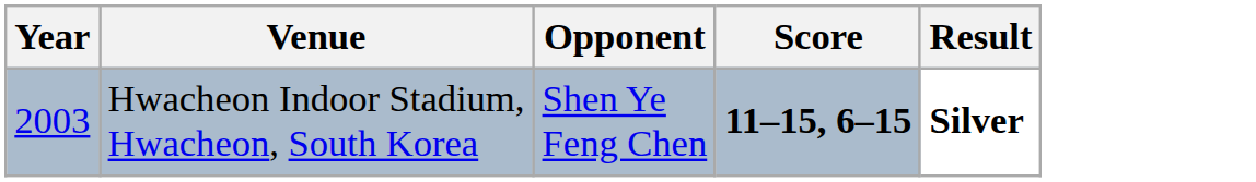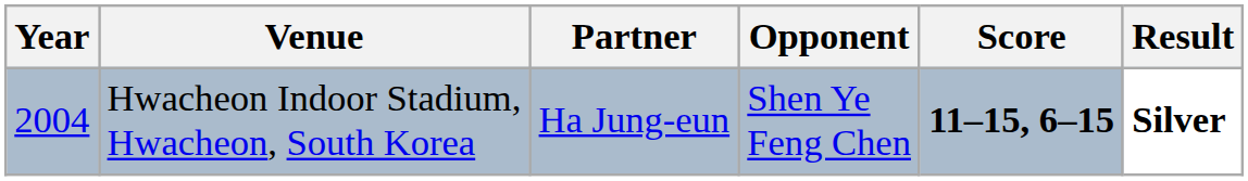+ column: Partner | Ha Jung-eun
Hwacheon Indoor Stadium, Hwacheon, South Korea | Year: 2003 -> 2004
